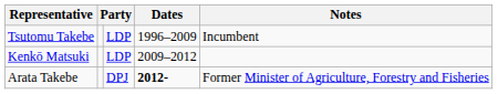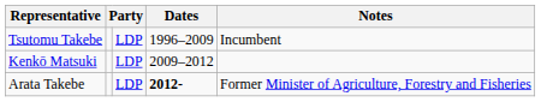Arata Takebe | column 3: DPJ -> LDP
